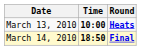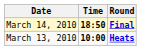rows swapped: March 13, 2010 <-> March 14, 2010
